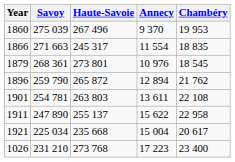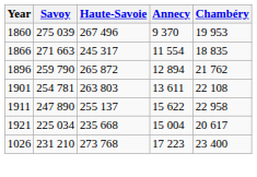- row: 1879 | 268 361 | 273 801 | 10 976 | 18 545
